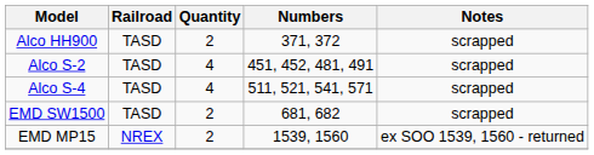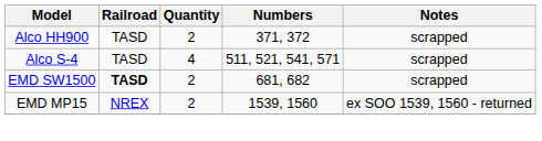- row: Alco S-2 | TASD | 4 | 451, 452, 481, 491 | scrapped
EMD SW1500 | Railroad: normal -> bold
